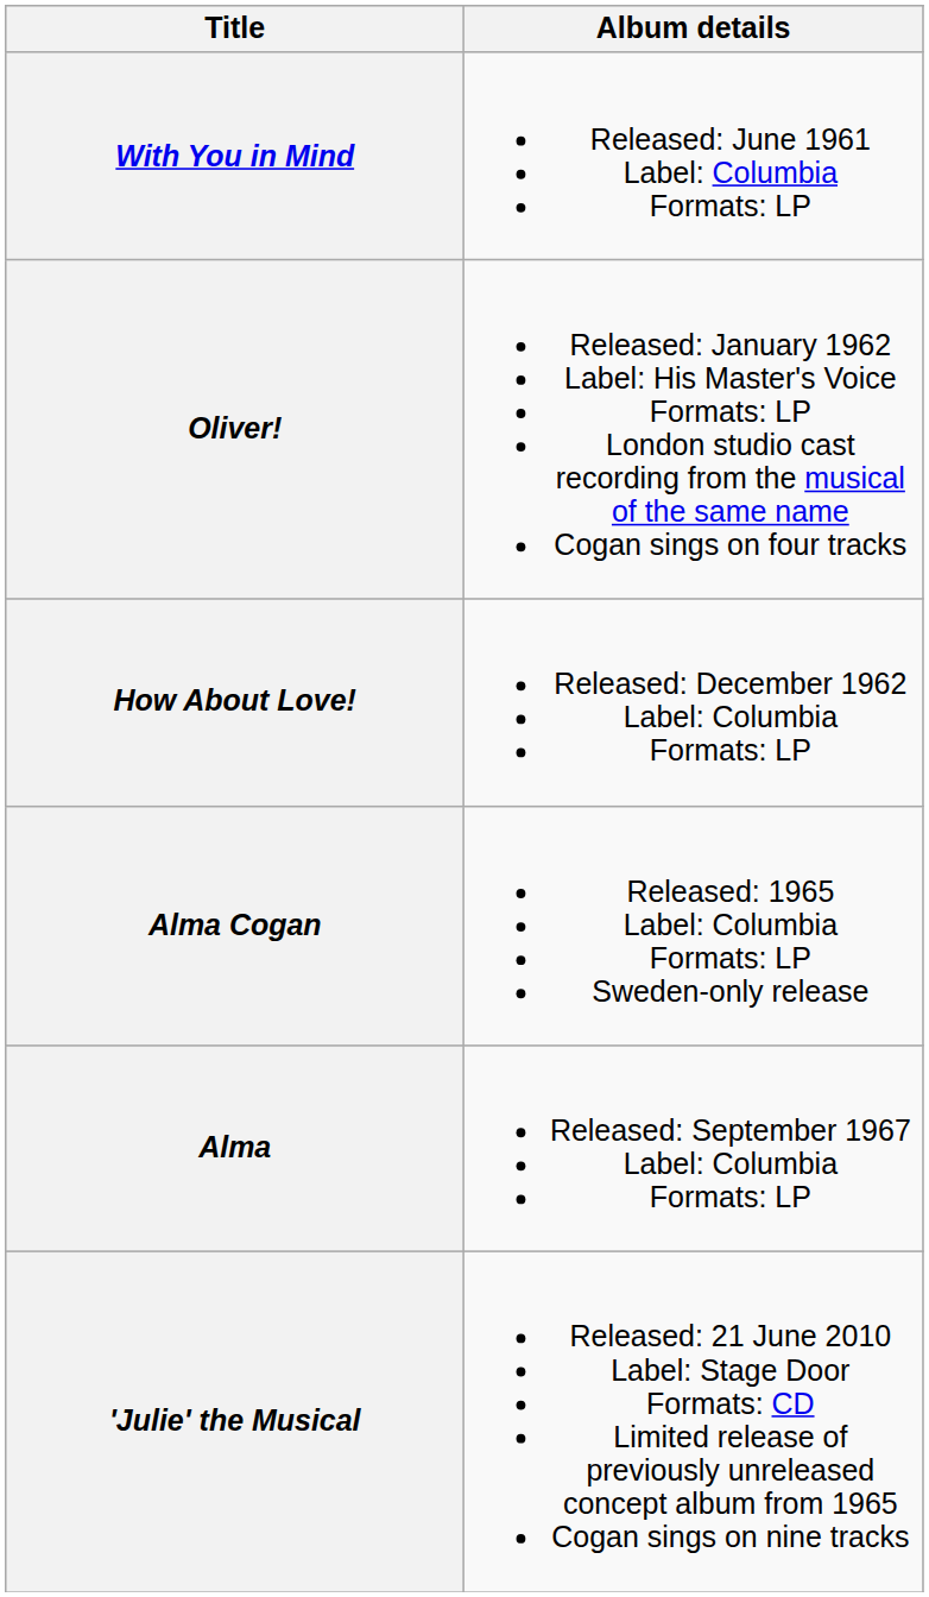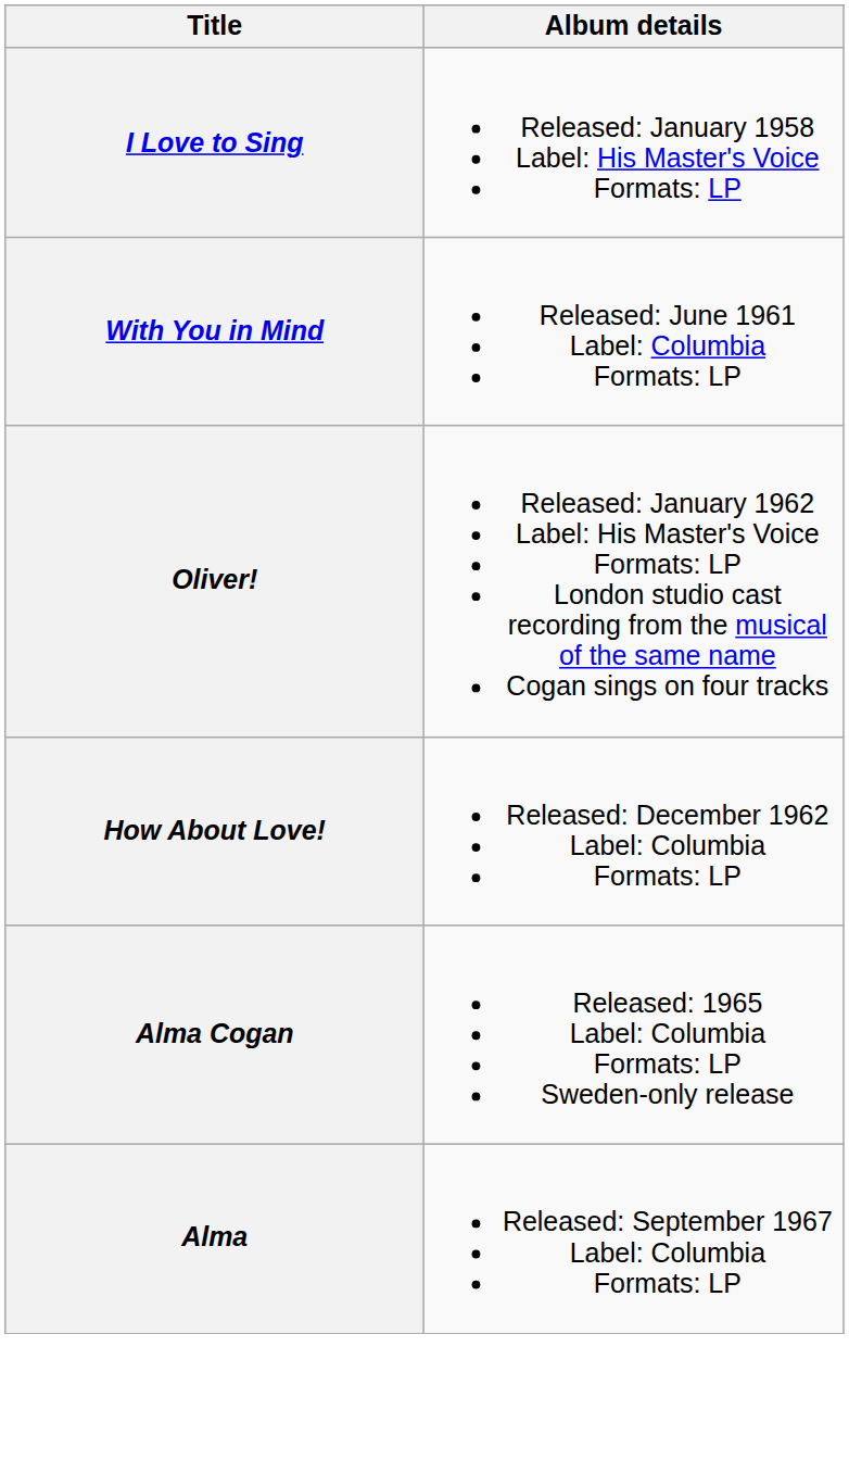+ row: I Love to Sing | Released: January 1958 Label: His Master's Voice Formats: LP
- row: 'Julie' the Musical | Released: 21 June 2010 Label: Stage Door Formats: CD Limited release of previously unreleased concept album from 1965 Cogan sings on nine tracks
